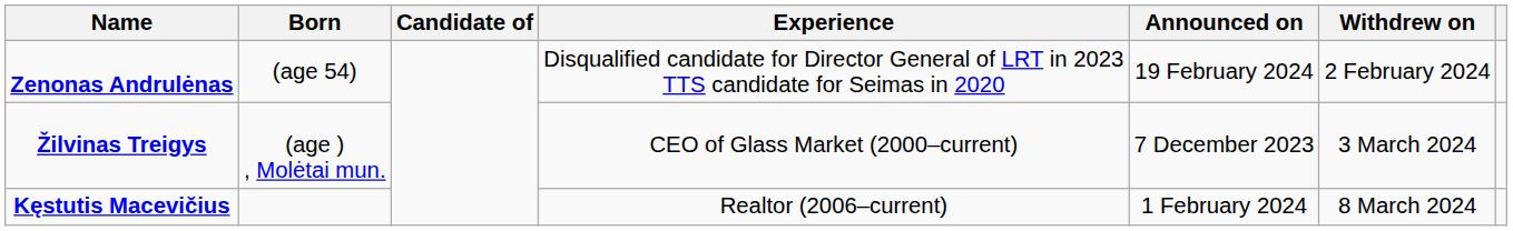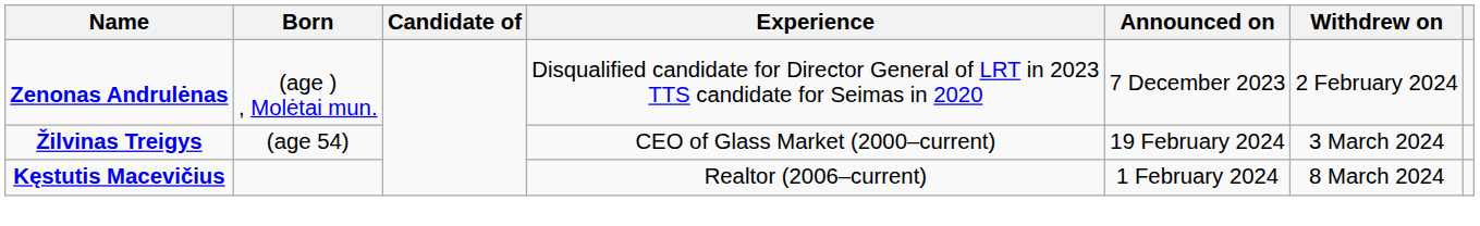Zenonas Andrulėnas | Born: (age 54) -> (age ) , Molėtai mun.
Zenonas Andrulėnas | Announced on: 19 February 2024 -> 7 December 2023
Žilvinas Treigys | Born: (age ) , Molėtai mun. -> (age 54)
Žilvinas Treigys | Announced on: 7 December 2023 -> 19 February 2024
